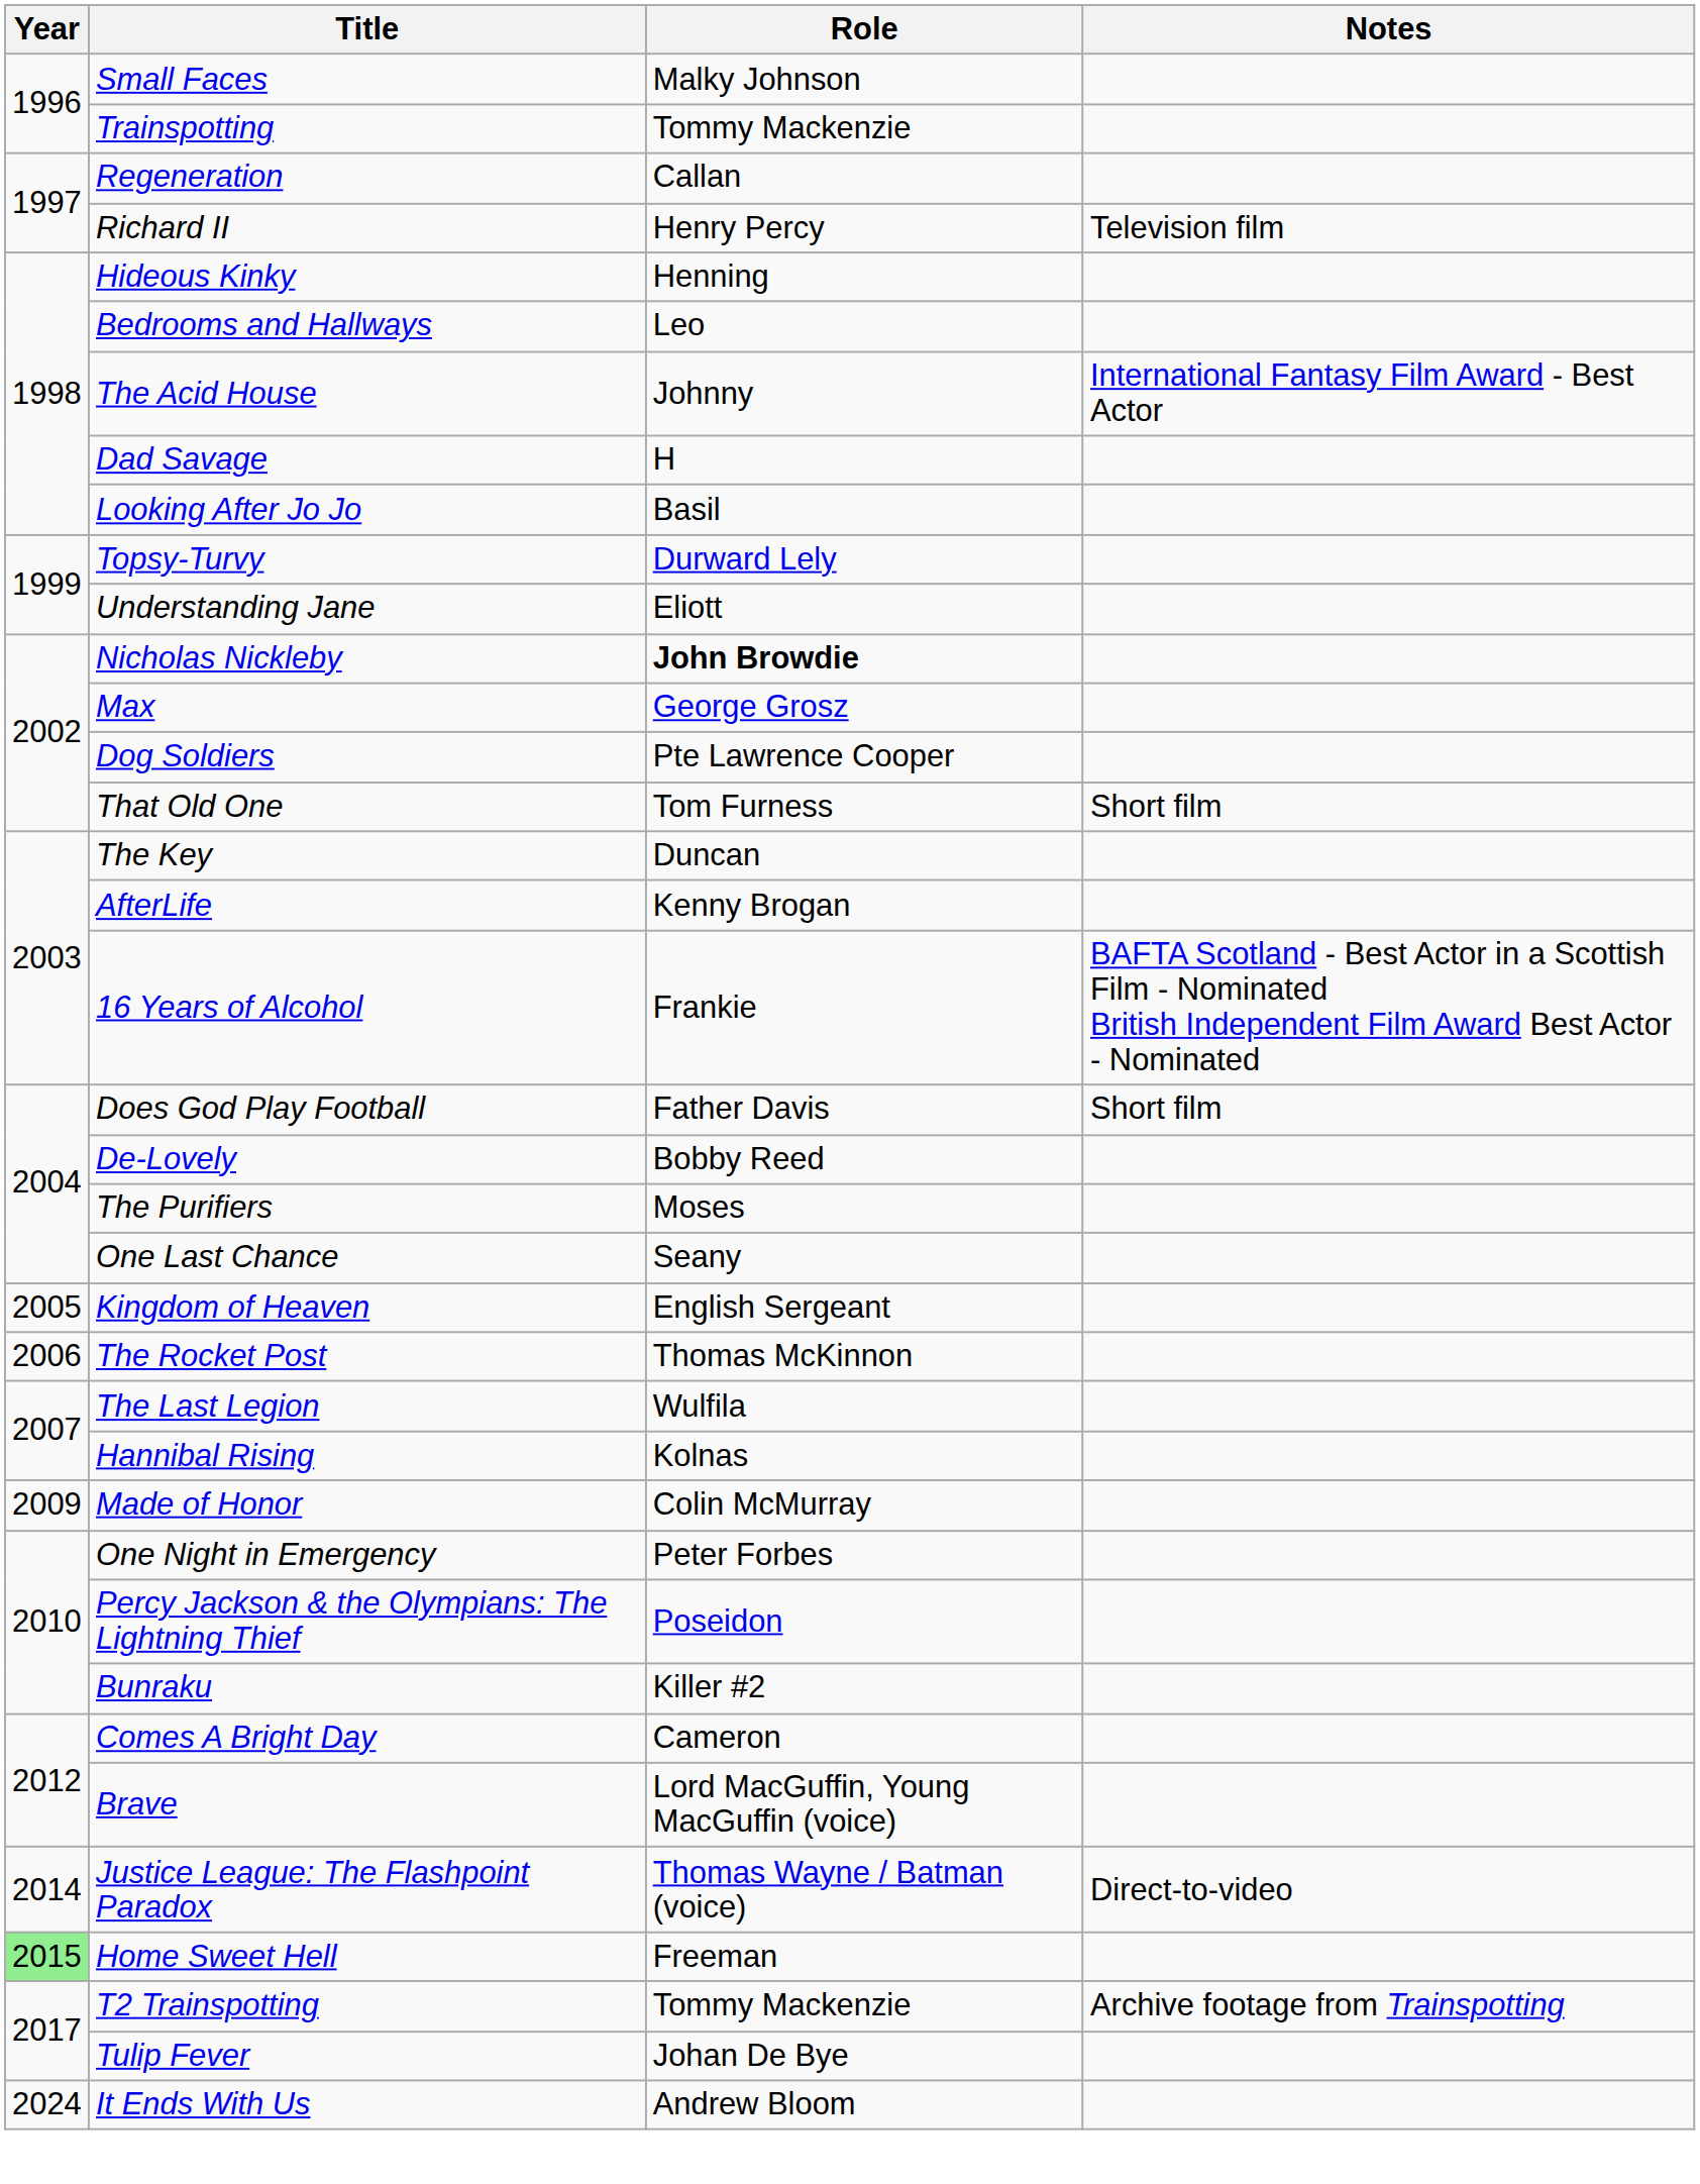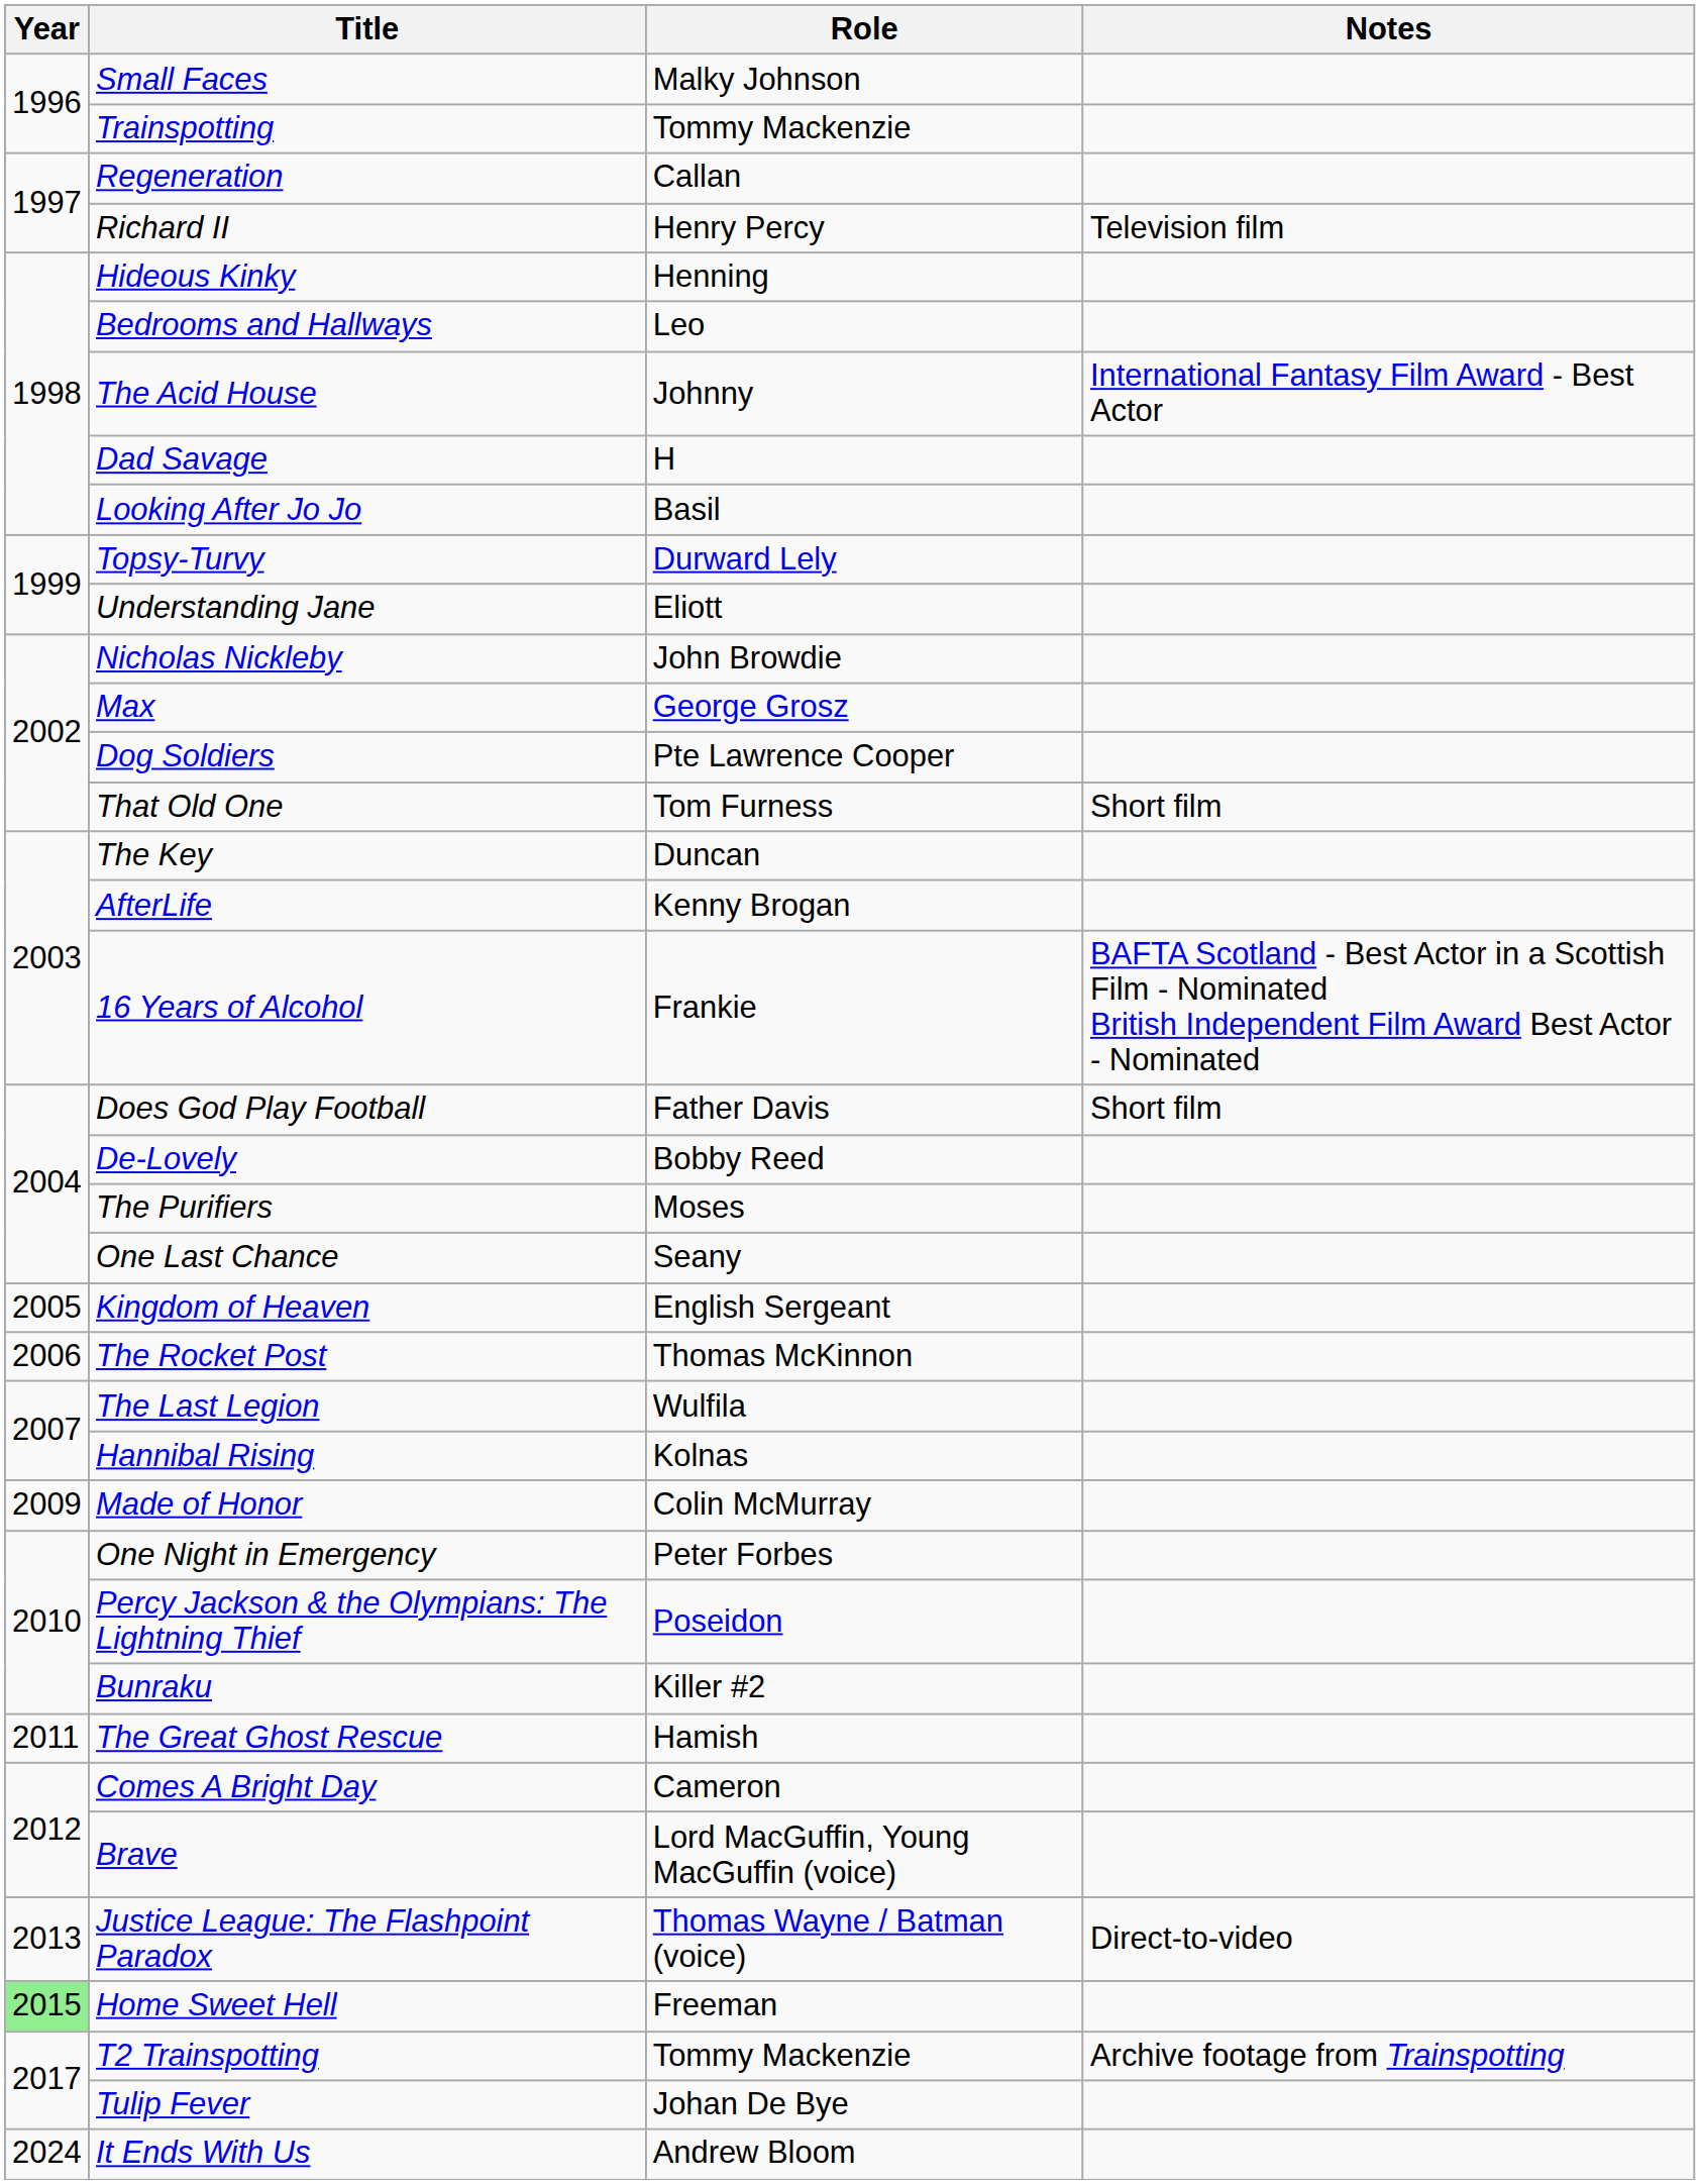Nicholas Nickleby | Role: bold -> normal
+ row: 2011 | The Great Ghost Rescue | Hamish
Justice League: The Flashpoint Paradox | Year: 2014 -> 2013
